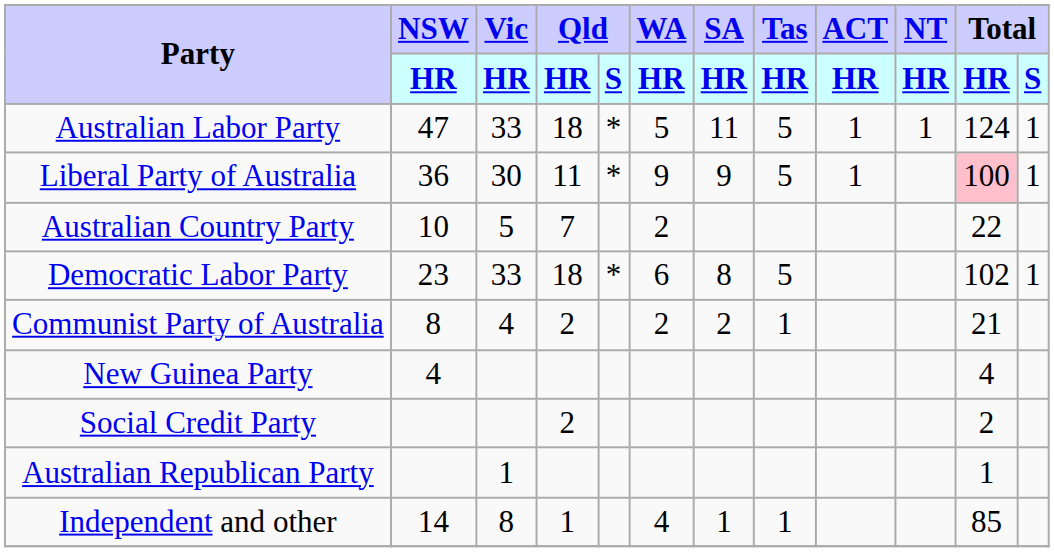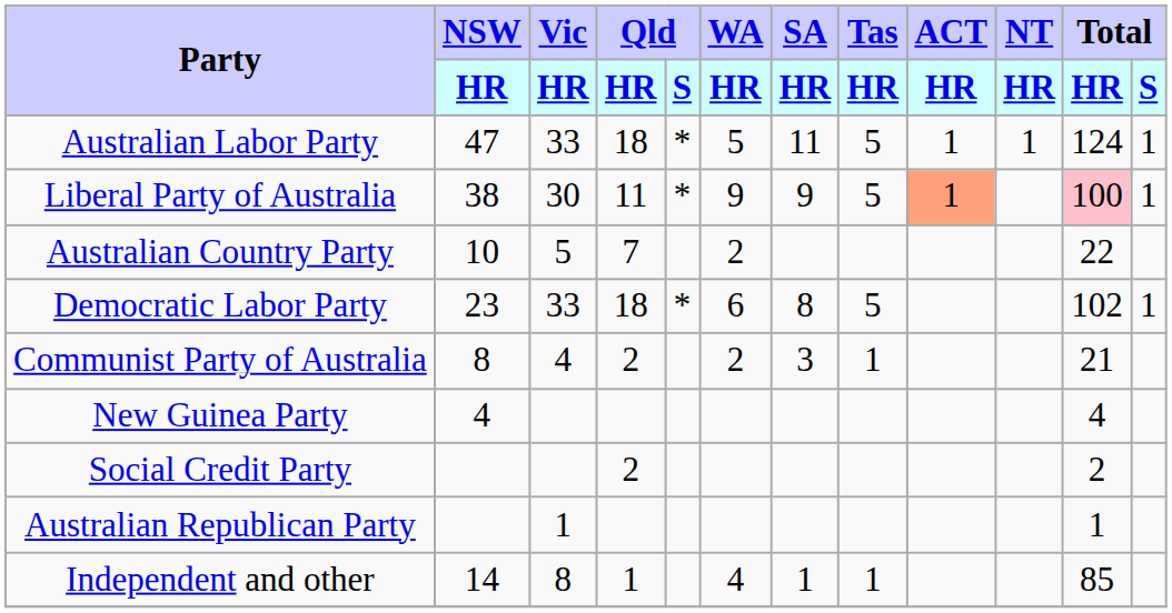Liberal Party of Australia | NSW / HR: 36 -> 38
Liberal Party of Australia | ACT / HR: no background -> lightsalmon background
Communist Party of Australia | SA / HR: 2 -> 3
